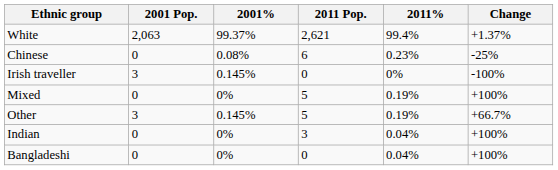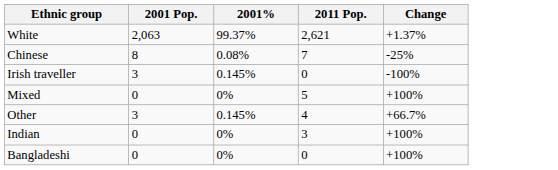- column: 2011% | 99.4% | 0.23% | 0% | 0.19% | 0.19% | 0.04% | 0.04%
Chinese | 2001 Pop.: 0 -> 8
Chinese | 2011 Pop.: 6 -> 7
Other | 2011 Pop.: 5 -> 4
